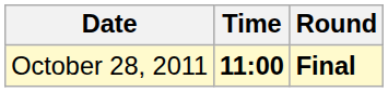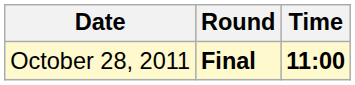columns swapped: Time <-> Round
